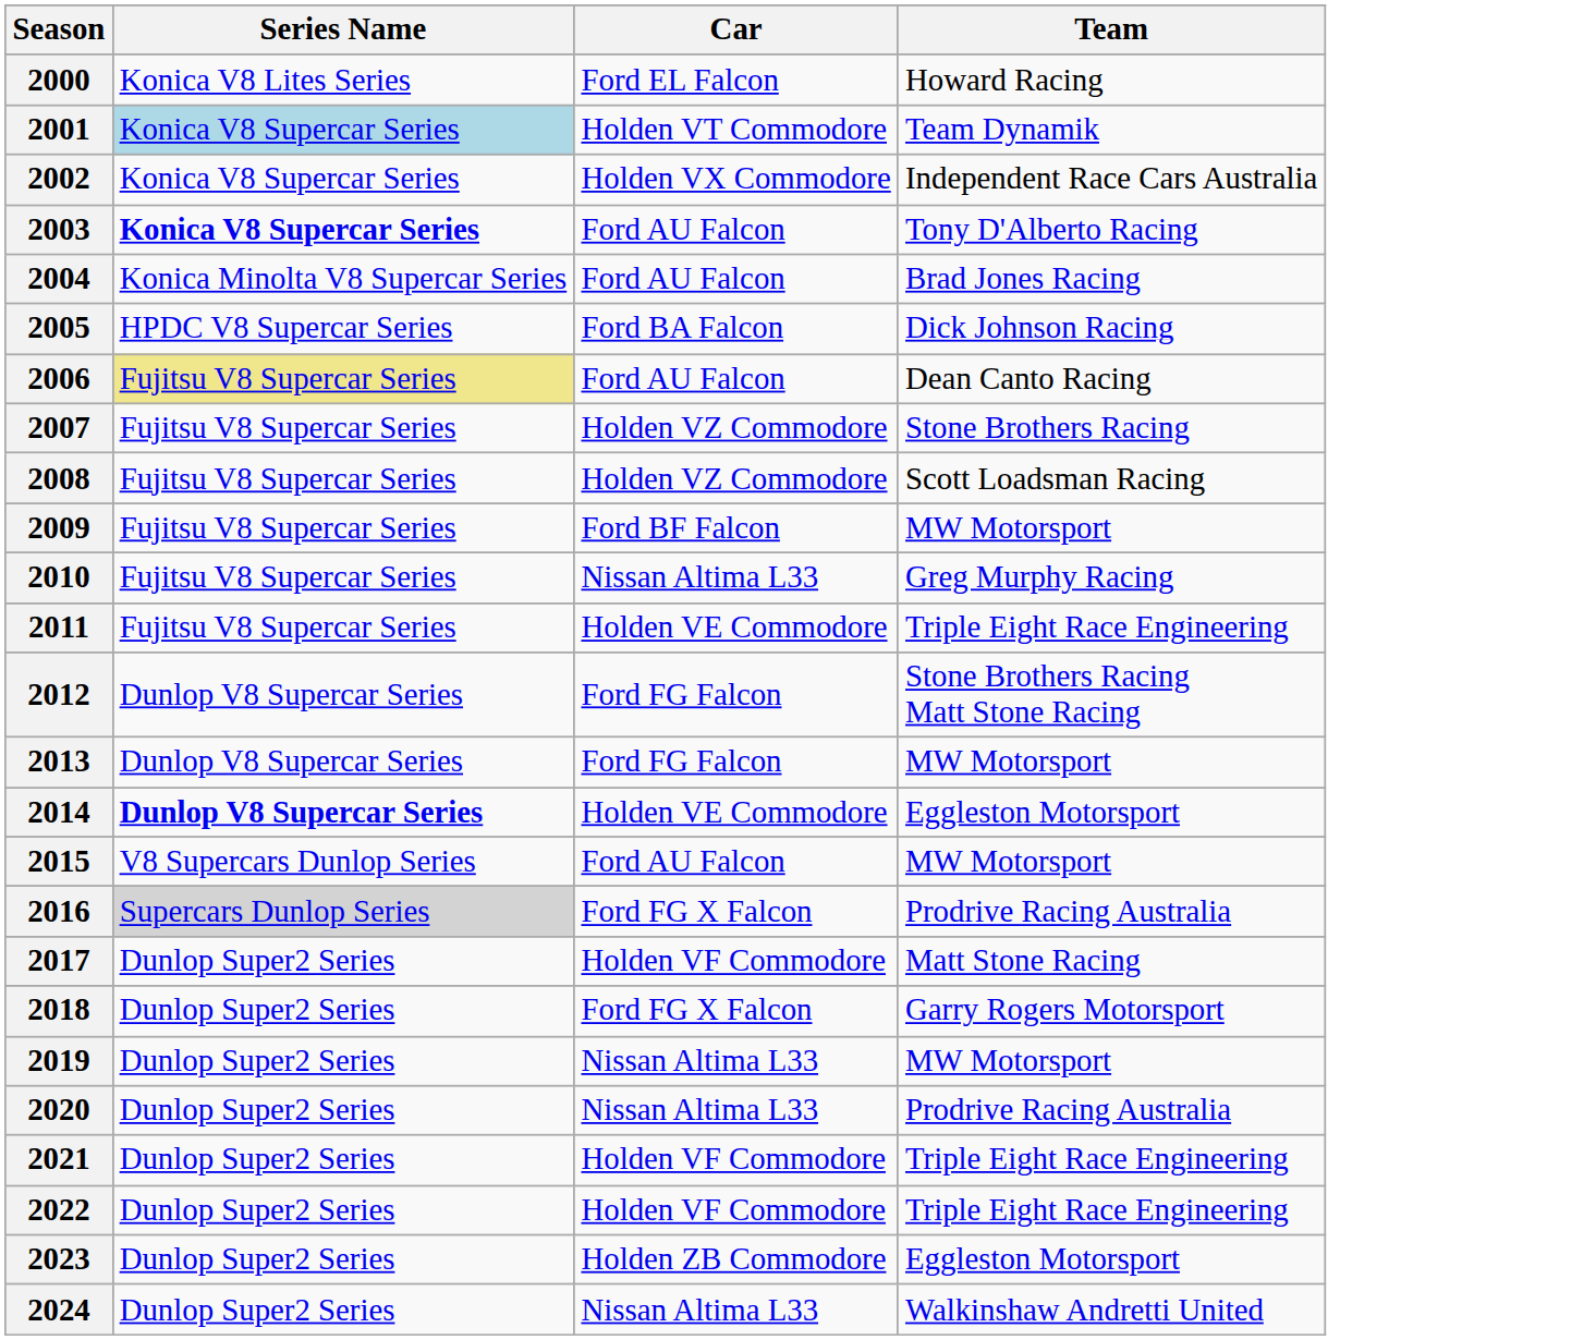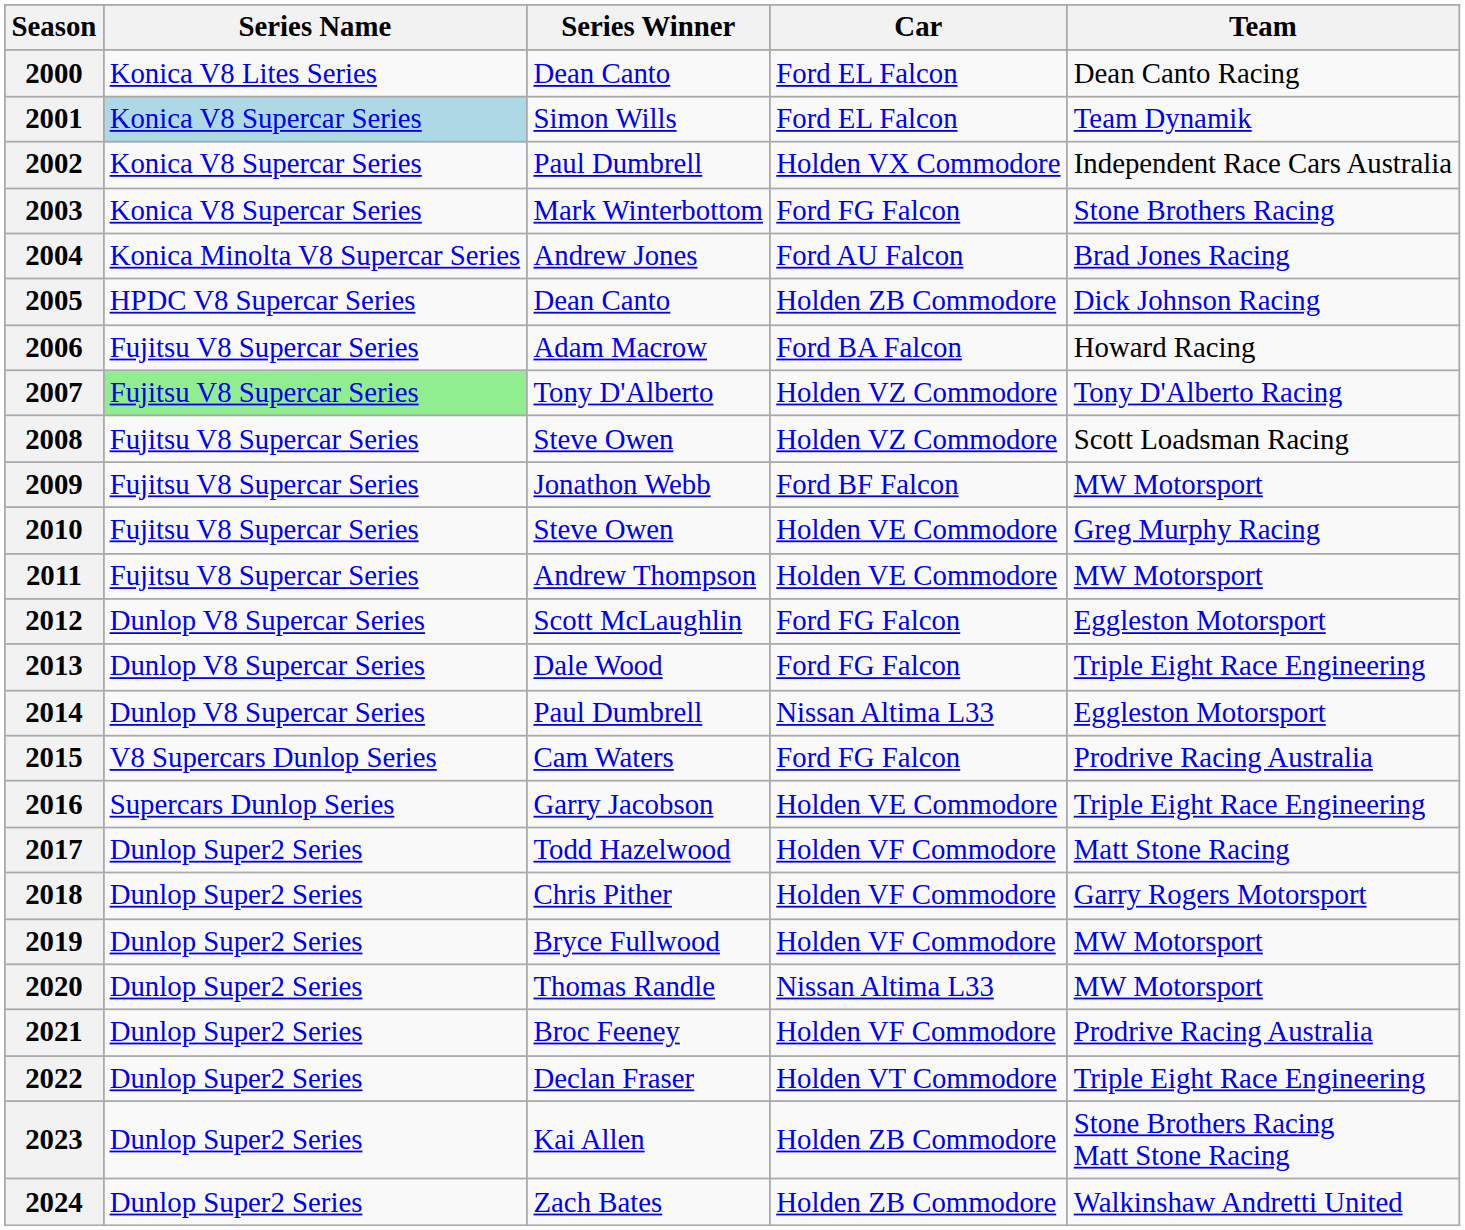+ column: Series Winner | Dean Canto | Simon Wills | Paul Dumbrell | Mark Winterbottom | Andrew Jones | Dean Canto | Adam Macrow | Tony D'Alberto | Steve Owen | Jonathon Webb | Steve Owen | Andrew Thompson | Scott McLaughlin | Dale Wood | Paul Dumbrell | Cam Waters | Garry Jacobson | Todd Hazelwood | Chris Pither | Bryce Fullwood | Thomas Randle | Broc Feeney | Declan Fraser | Kai Allen | Zach Bates
2000 | Team: Howard Racing -> Dean Canto Racing
2001 | Car: Holden VT Commodore -> Ford EL Falcon
2003 | Series Name: bold -> normal
2003 | Car: Ford AU Falcon -> Ford FG Falcon
2003 | Team: Tony D'Alberto Racing -> Stone Brothers Racing
2005 | Car: Ford BA Falcon -> Holden ZB Commodore
2006 | Series Name: khaki background -> no background
2006 | Car: Ford AU Falcon -> Ford BA Falcon
2006 | Team: Dean Canto Racing -> Howard Racing
2007 | Series Name: no background -> lightgreen background
2007 | Team: Stone Brothers Racing -> Tony D'Alberto Racing
2010 | Car: Nissan Altima L33 -> Holden VE Commodore
2011 | Team: Triple Eight Race Engineering -> MW Motorsport
2012 | Team: Stone Brothers Racing Matt Stone Racing -> Eggleston Motorsport
2013 | Team: MW Motorsport -> Triple Eight Race Engineering
2014 | Series Name: bold -> normal
2014 | Car: Holden VE Commodore -> Nissan Altima L33
2015 | Car: Ford AU Falcon -> Ford FG Falcon
2015 | Team: MW Motorsport -> Prodrive Racing Australia
2016 | Series Name: lightgrey background -> no background
2016 | Car: Ford FG X Falcon -> Holden VE Commodore
2016 | Team: Prodrive Racing Australia -> Triple Eight Race Engineering
2018 | Car: Ford FG X Falcon -> Holden VF Commodore
2019 | Car: Nissan Altima L33 -> Holden VF Commodore
2020 | Team: Prodrive Racing Australia -> MW Motorsport
2021 | Team: Triple Eight Race Engineering -> Prodrive Racing Australia
2022 | Car: Holden VF Commodore -> Holden VT Commodore
2023 | Team: Eggleston Motorsport -> Stone Brothers Racing Matt Stone Racing
2024 | Car: Nissan Altima L33 -> Holden ZB Commodore
